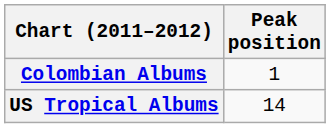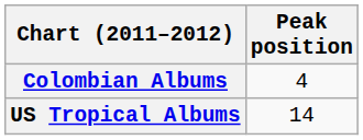Colombian Albums | Peak position: 1 -> 4
